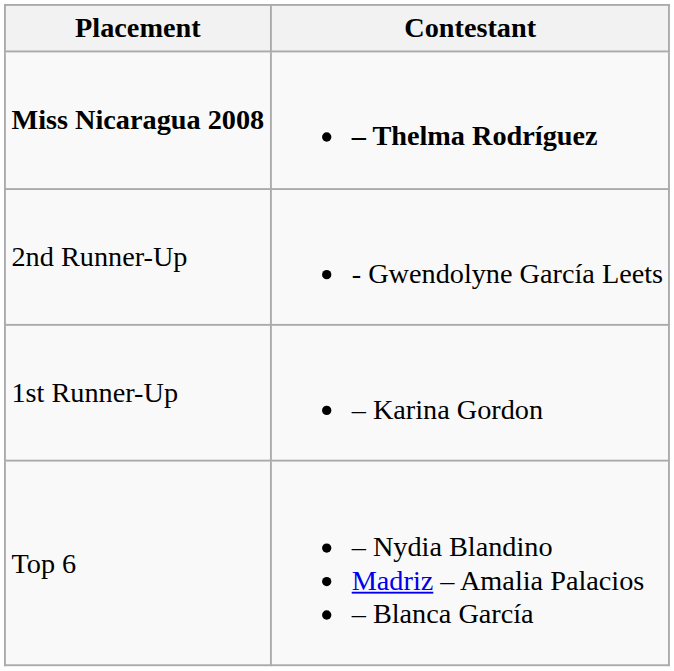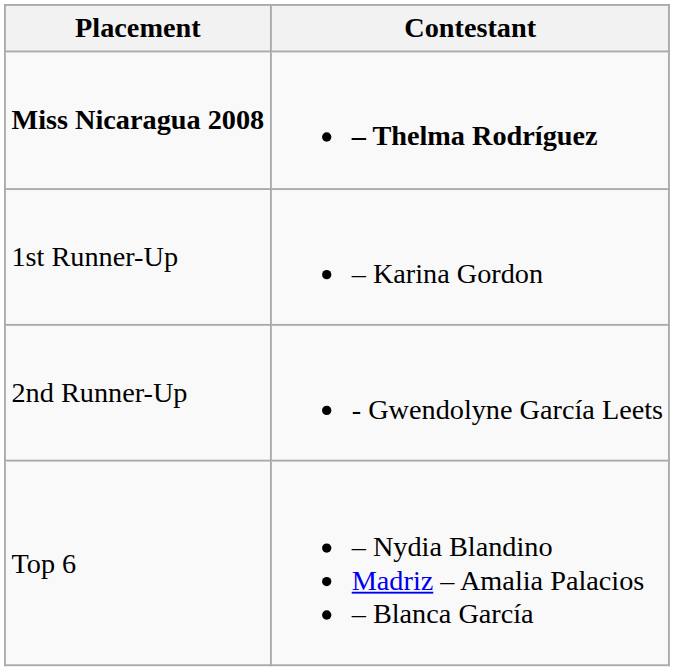rows swapped: 1st Runner-Up <-> 2nd Runner-Up
